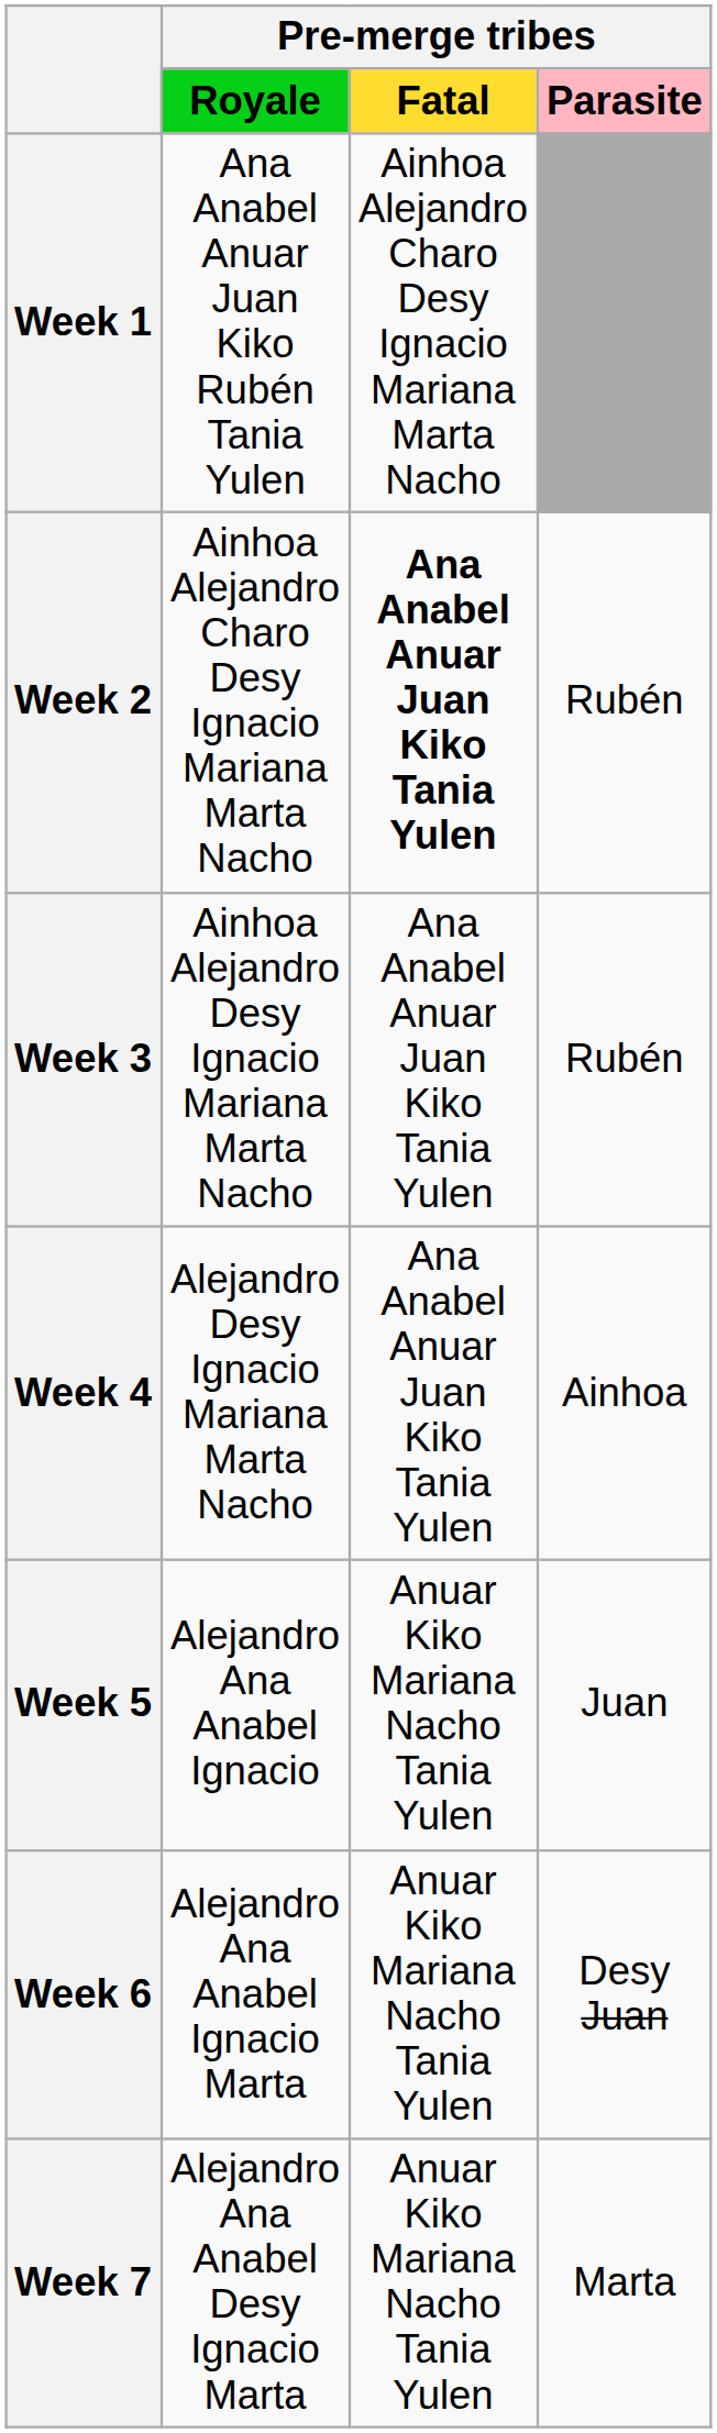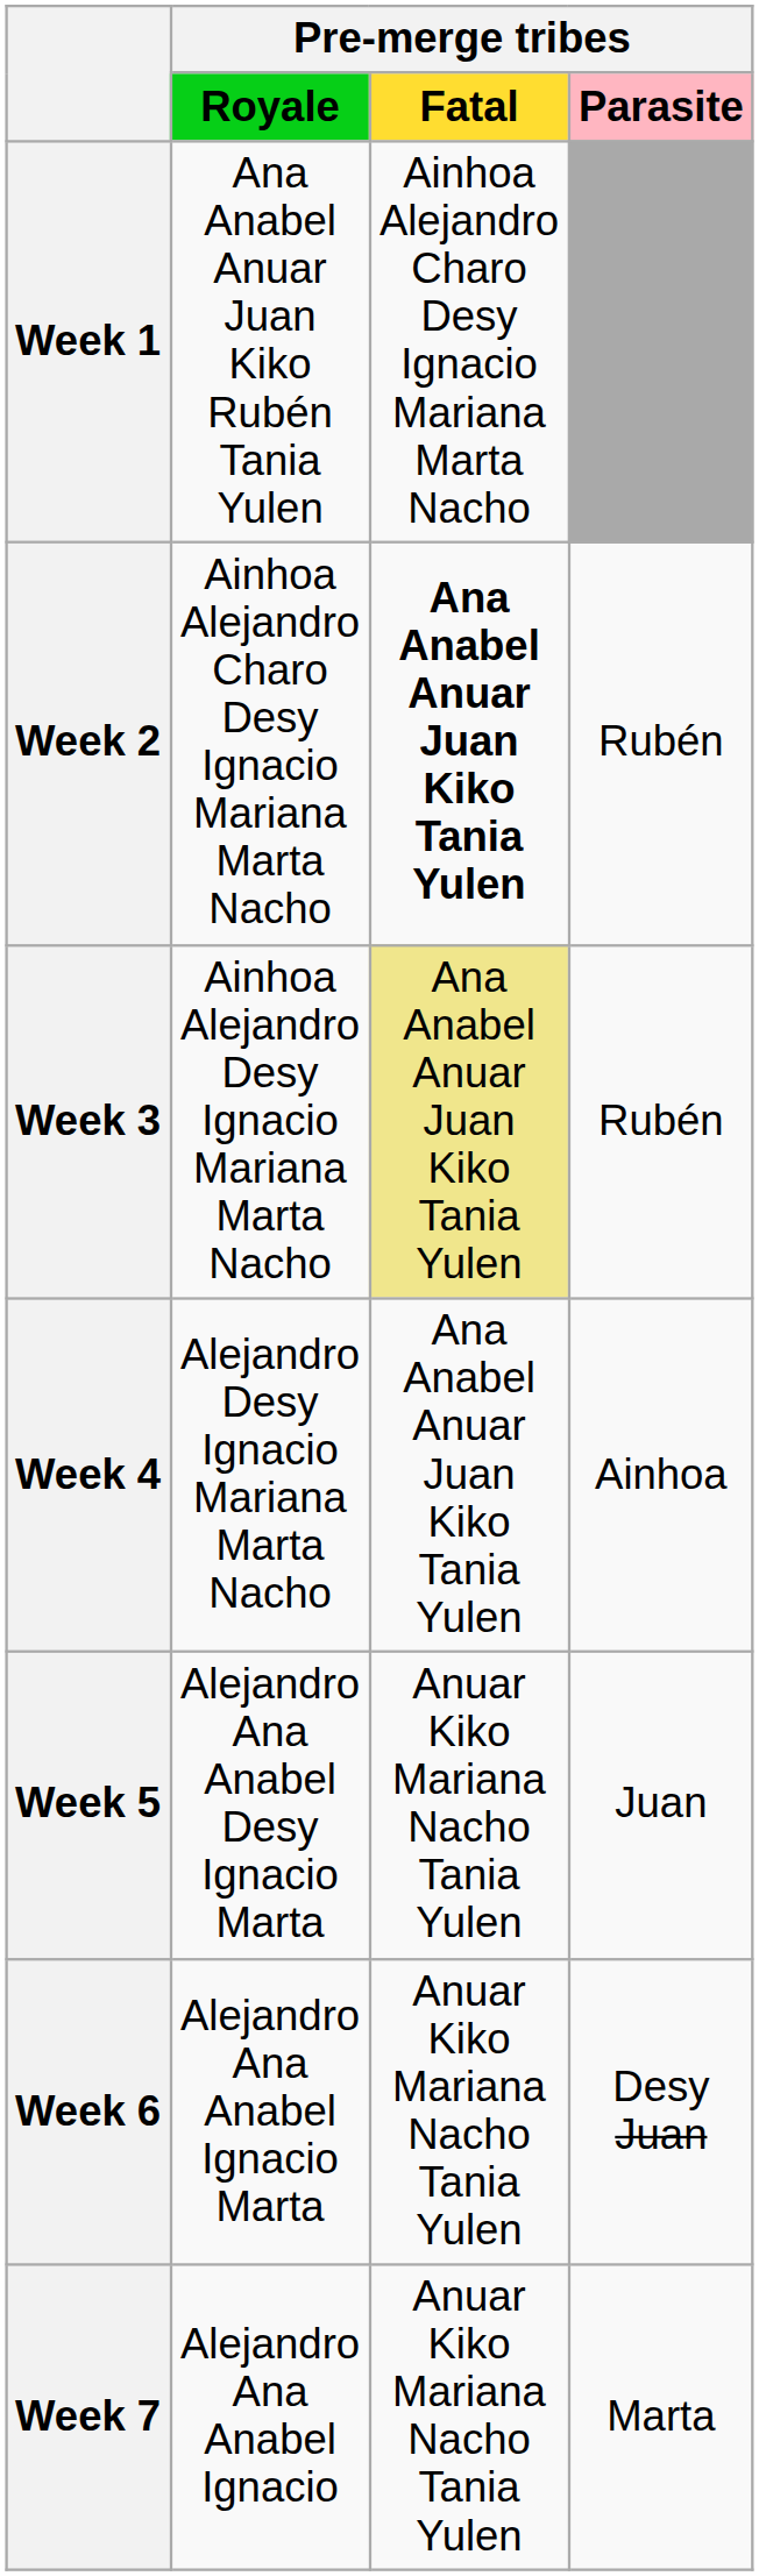Week 3 | column 3: no background -> khaki background
Week 5 | column 2: Alejandro Ana Anabel Ignacio -> Alejandro Ana Anabel Desy Ignacio Marta
Week 7 | column 2: Alejandro Ana Anabel Desy Ignacio Marta -> Alejandro Ana Anabel Ignacio
